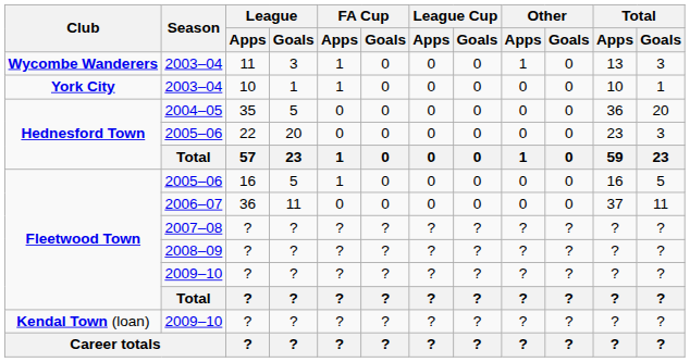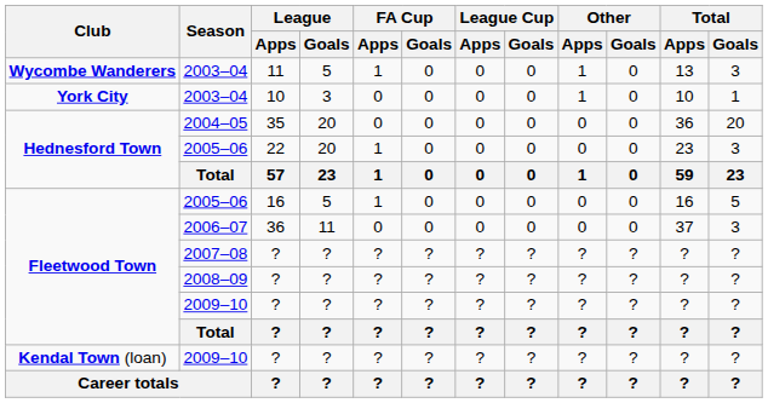Wycombe Wanderers / 2003–04 | League / Goals: 3 -> 5
York City / 2003–04 | League / Goals: 1 -> 3
York City / 2003–04 | FA Cup / Apps: 1 -> 0
York City / 2003–04 | Other / Apps: 0 -> 1
2004–05 | League / Goals: 5 -> 20
Hednesford Town / 2005–06 | FA Cup / Apps: 0 -> 1
2006–07 | Total / Goals: 11 -> 3
